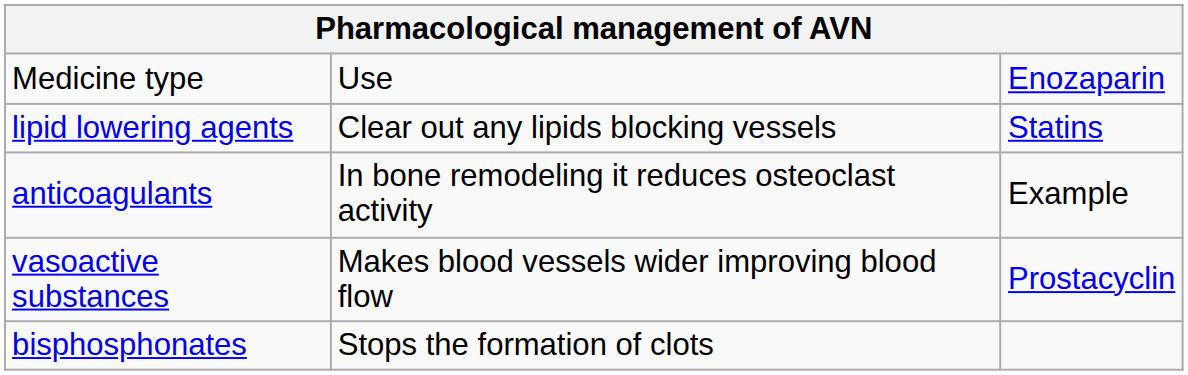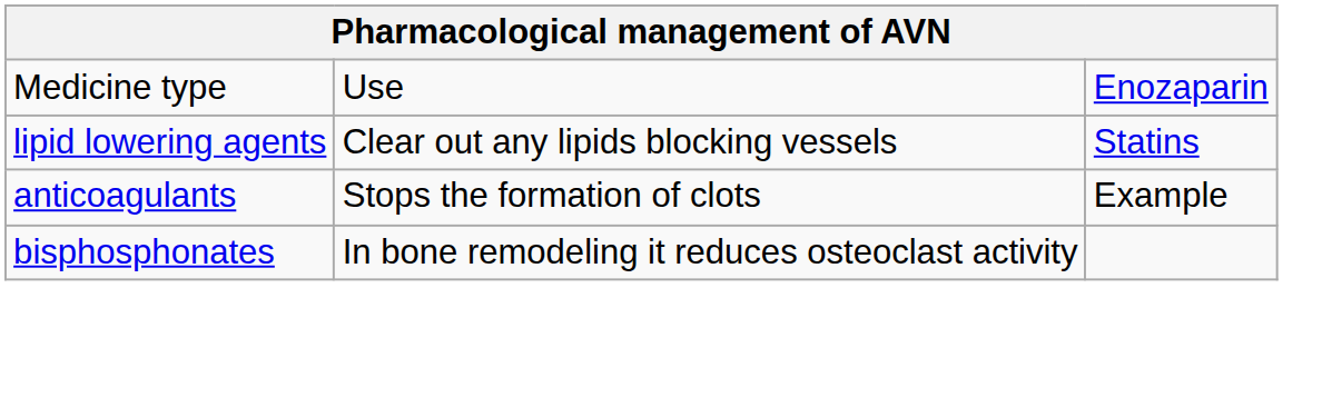anticoagulants | column 2: In bone remodeling it reduces osteoclast activity -> Stops the formation of clots
- row: vasoactive substances | Makes blood vessels wider improving blood flow | Prostacyclin
bisphosphonates | column 2: Stops the formation of clots -> In bone remodeling it reduces osteoclast activity
